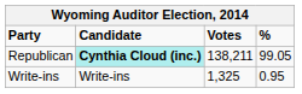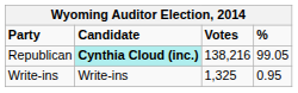Republican | Votes: 138,211 -> 138,216
